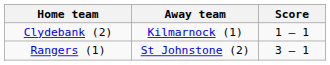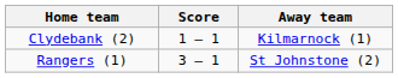columns swapped: Score <-> Away team
